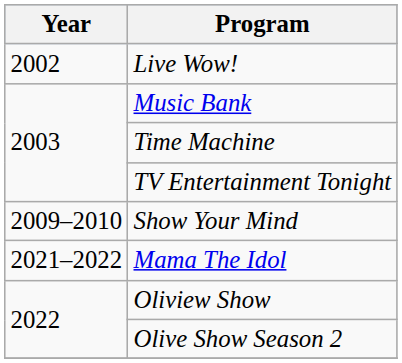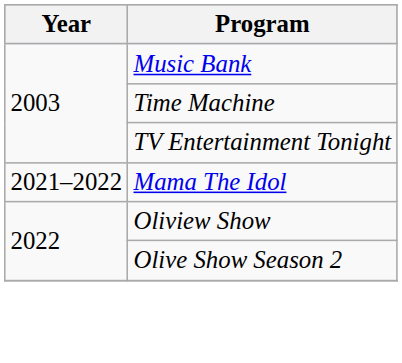- row: 2002 | Live Wow!
- row: 2009–2010 | Show Your Mind
